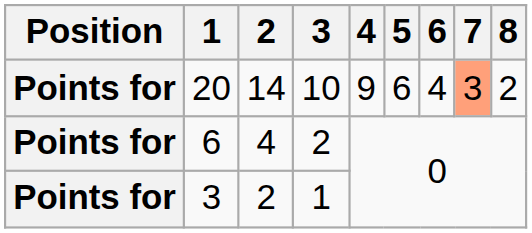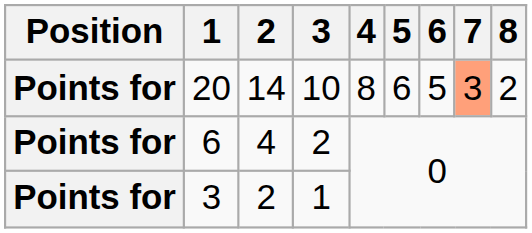20 | 4: 9 -> 8
20 | 6: 4 -> 5
